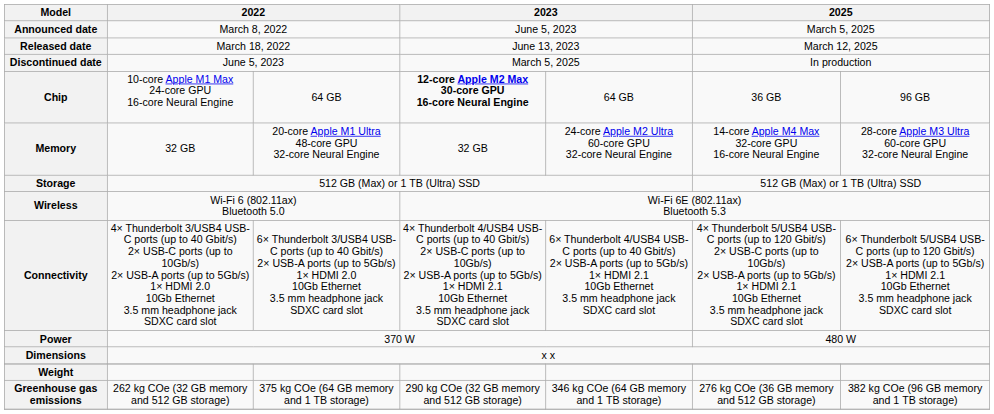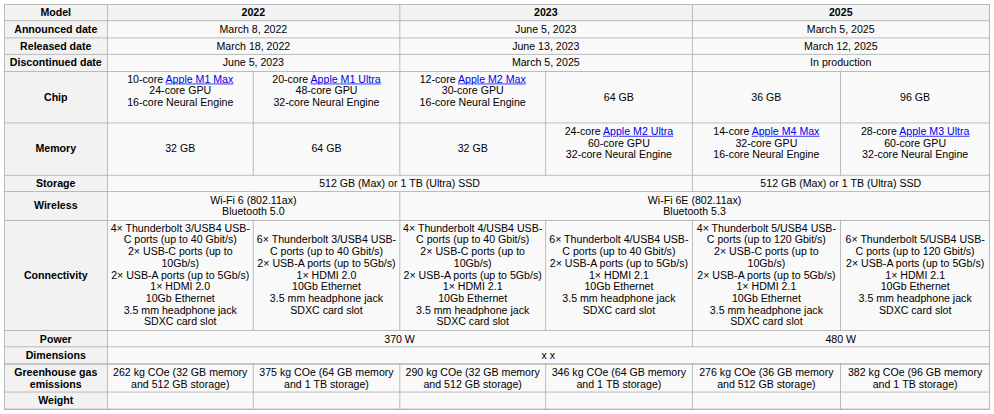Chip | column 3: 64 GB -> 20-core Apple M1 Ultra 48-core GPU 32-core Neural Engine
Chip | column 4: bold -> normal
Memory | column 3: 20-core Apple M1 Ultra 48-core GPU 32-core Neural Engine -> 64 GB
rows swapped: Weight <-> Greenhouse gas emissions
